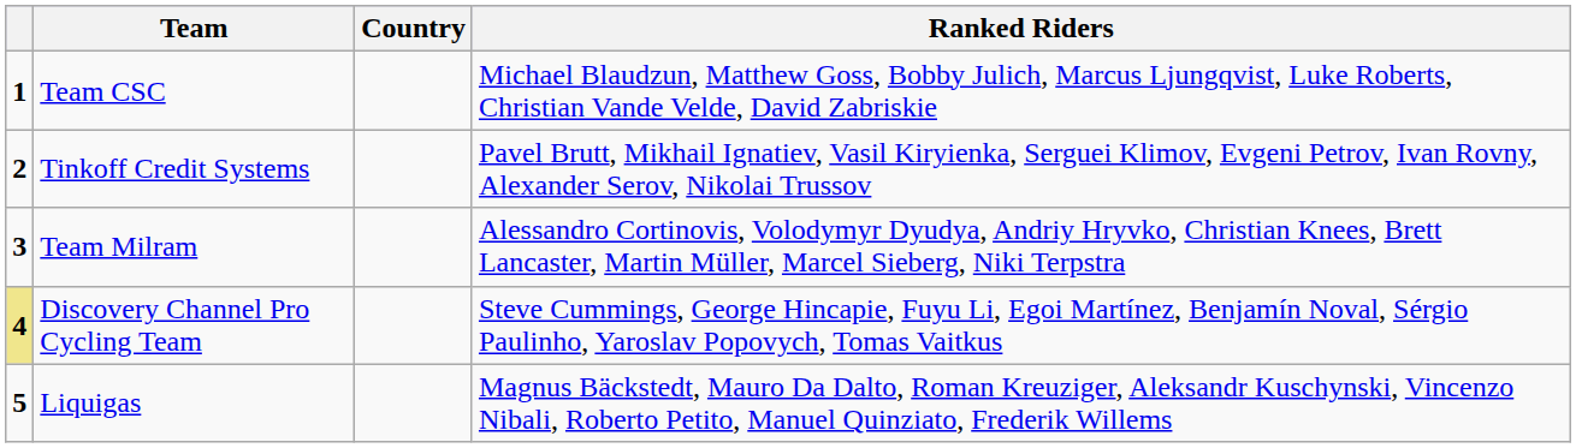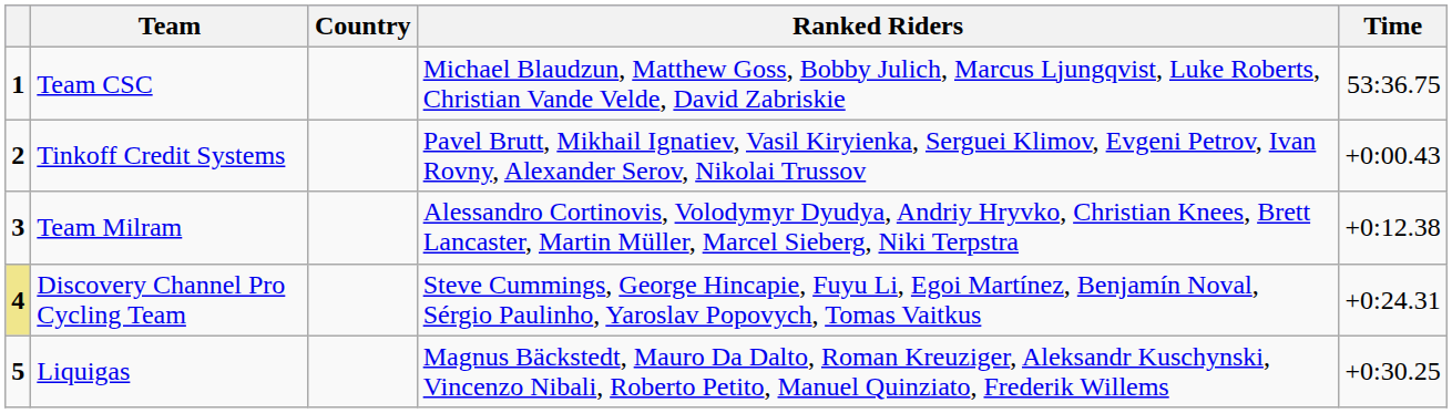+ column: Time | 53:36.75 | +0:00.43 | +0:12.38 | +0:24.31 | +0:30.25
